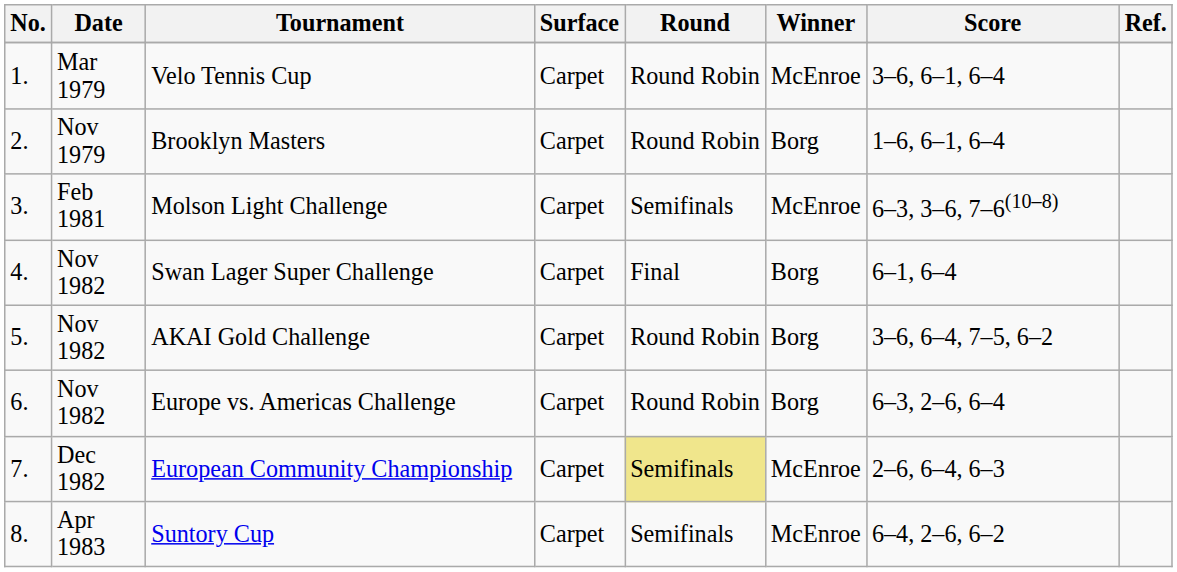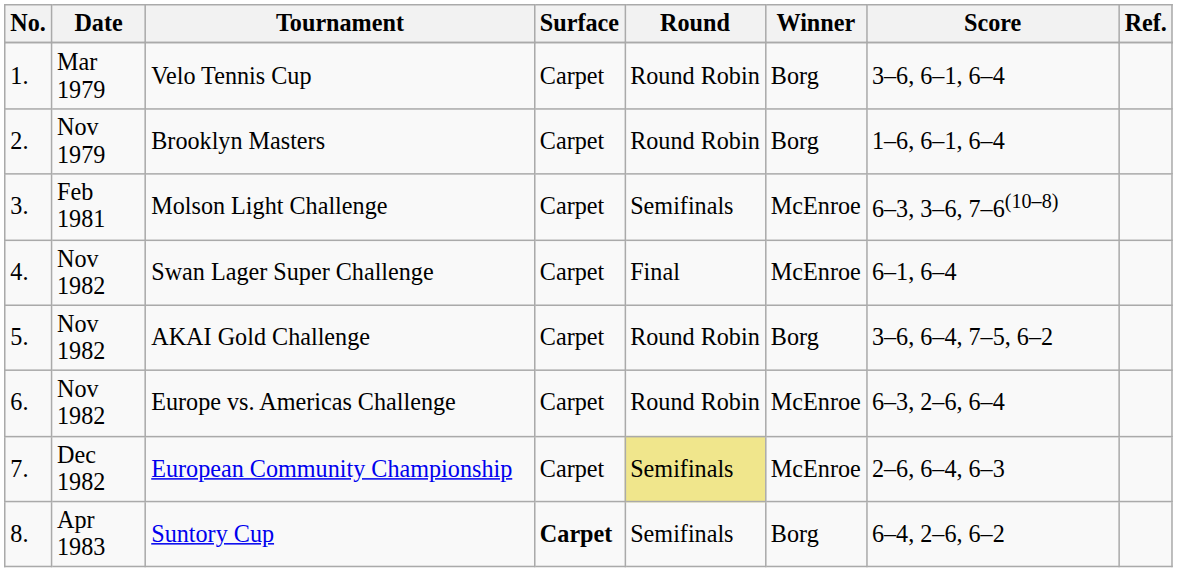Velo Tennis Cup | Winner: McEnroe -> Borg
Swan Lager Super Challenge | Winner: Borg -> McEnroe
Europe vs. Americas Challenge | Winner: Borg -> McEnroe
Suntory Cup | Surface: normal -> bold
Suntory Cup | Winner: McEnroe -> Borg
